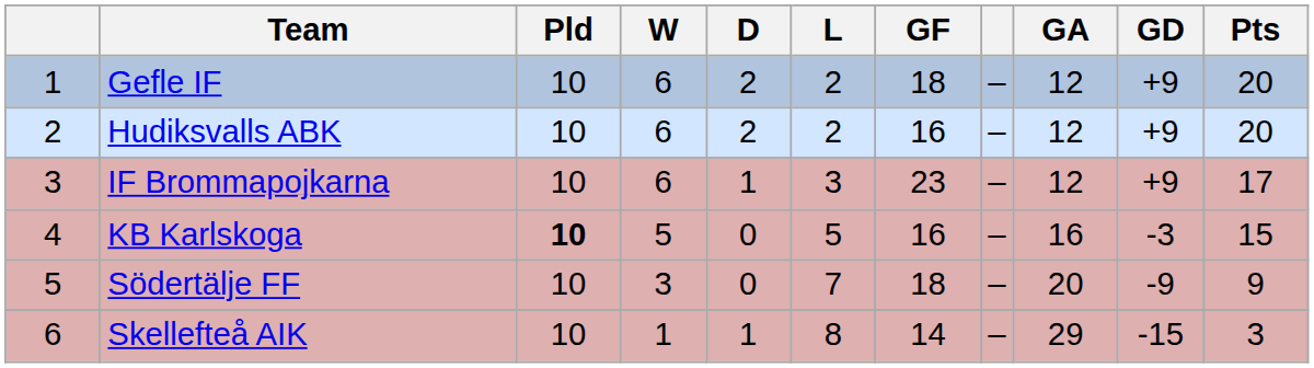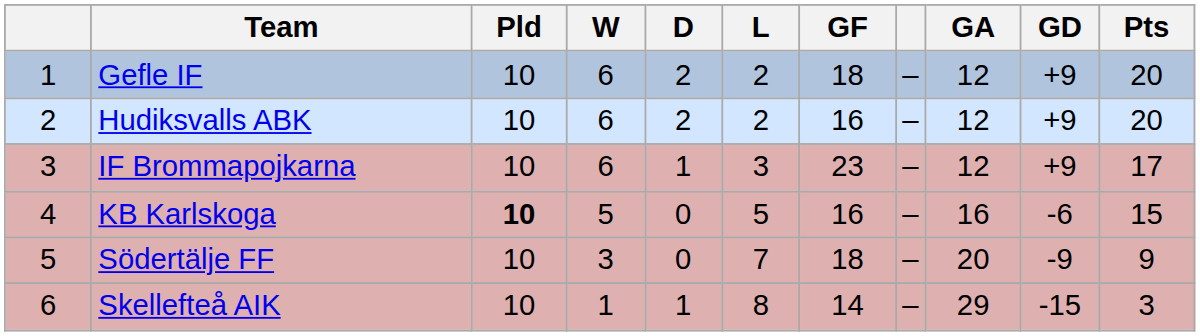KB Karlskoga | GD: -3 -> -6
